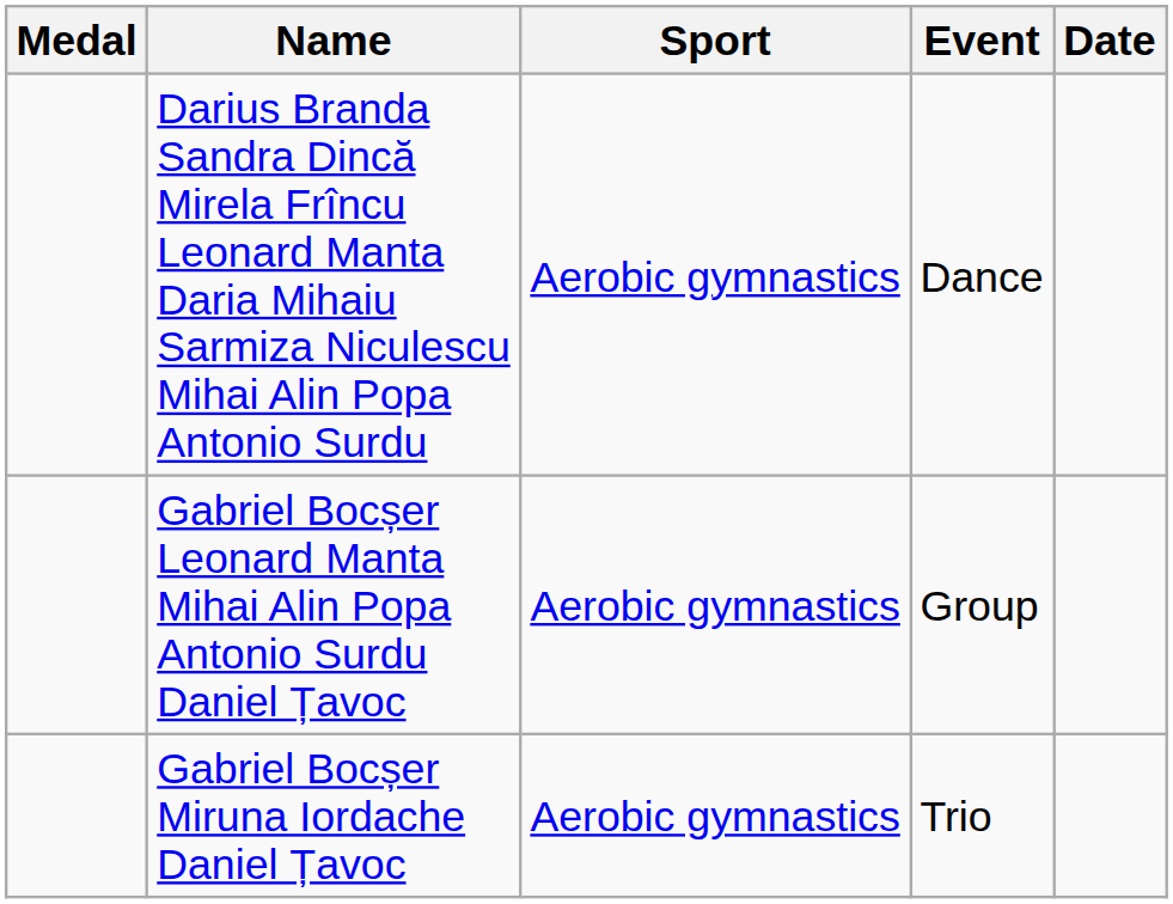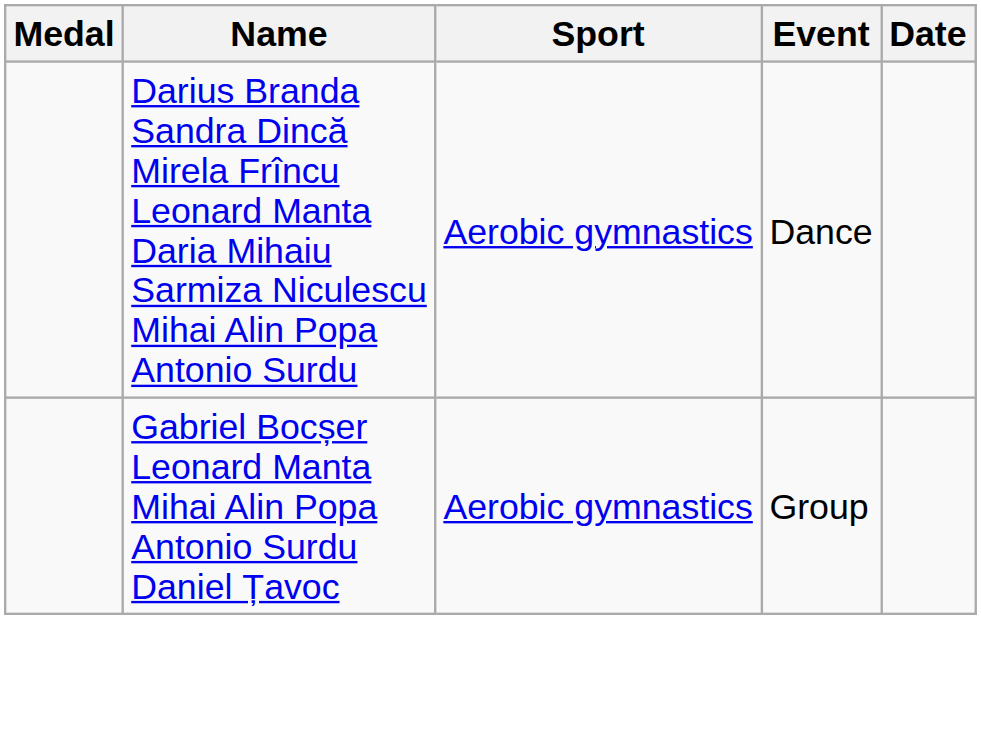- row: Gabriel Bocșer Miruna Iordache Daniel Țavoc | Aerobic gymnastics | Trio
